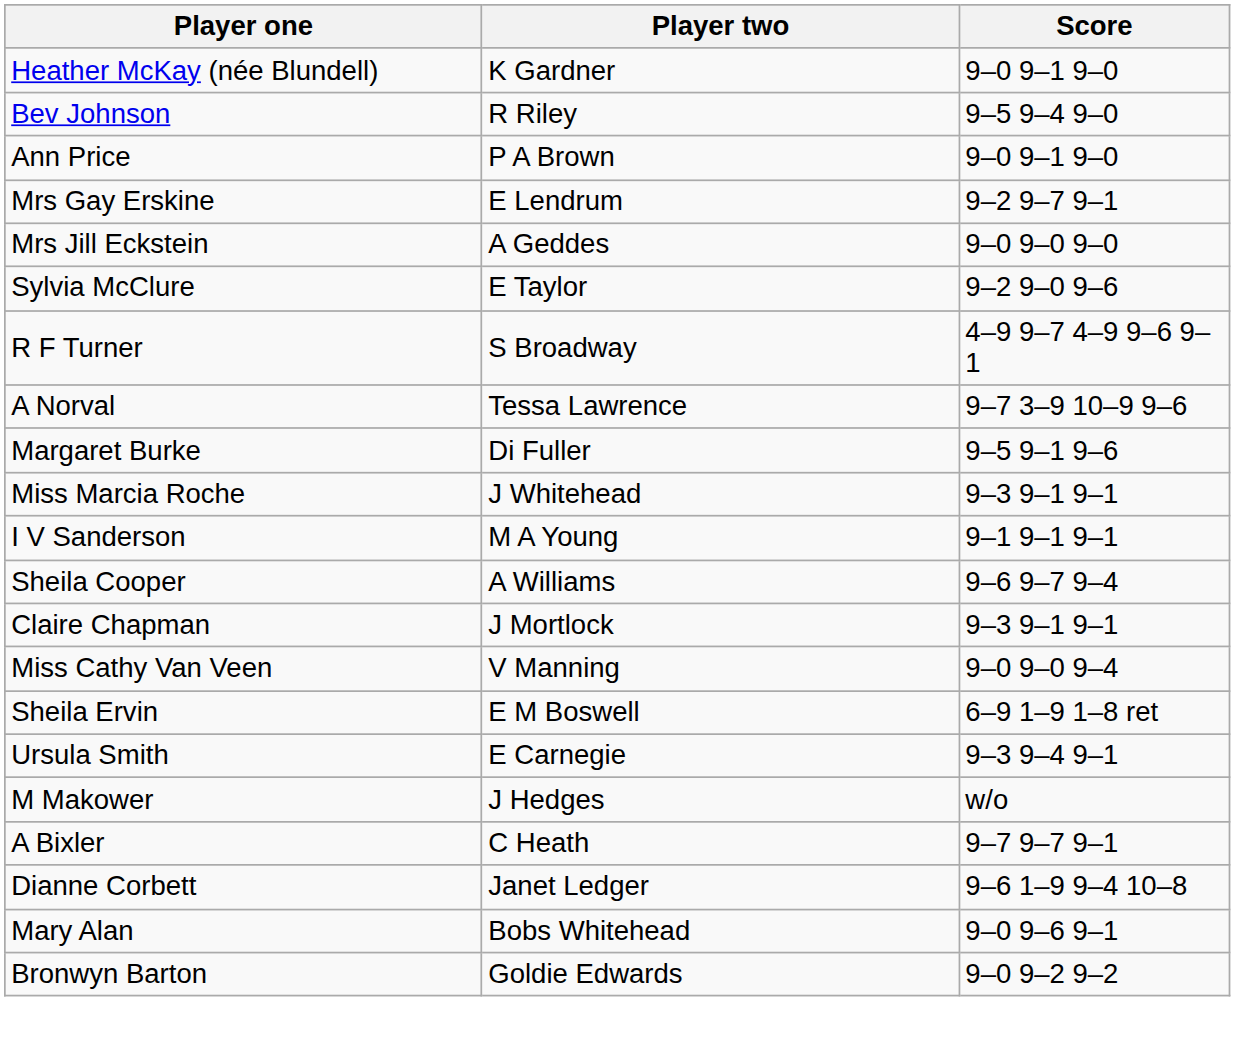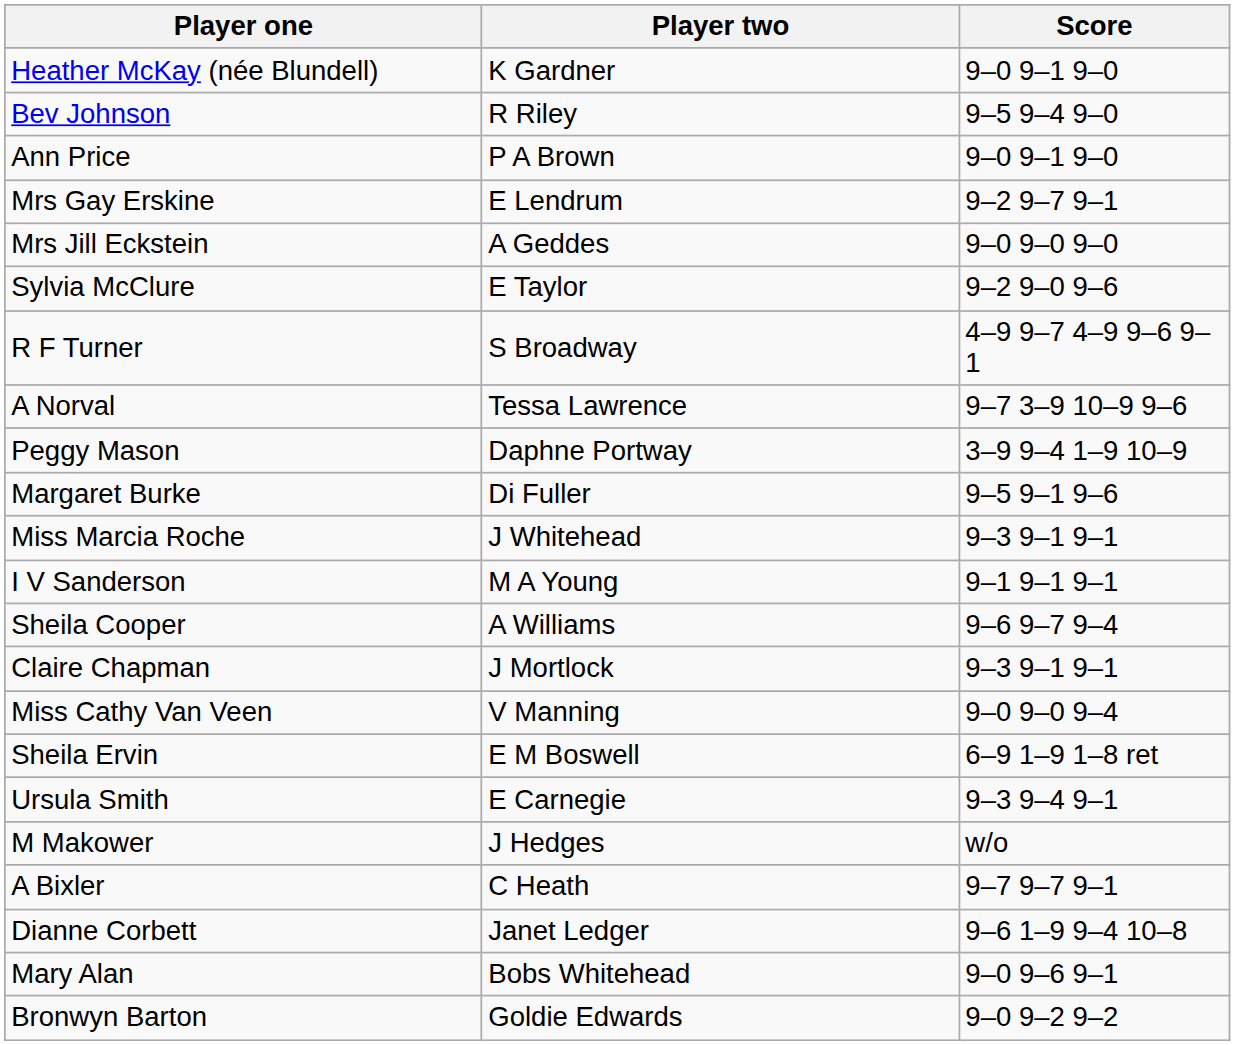+ row: Peggy Mason | Daphne Portway | 3–9 9–4 1–9 10–9
